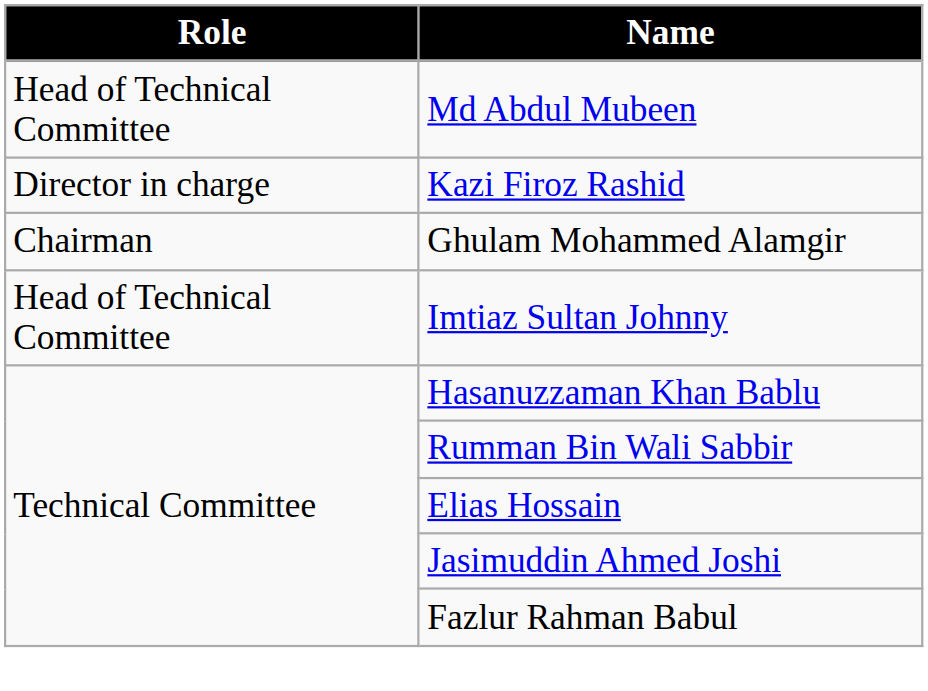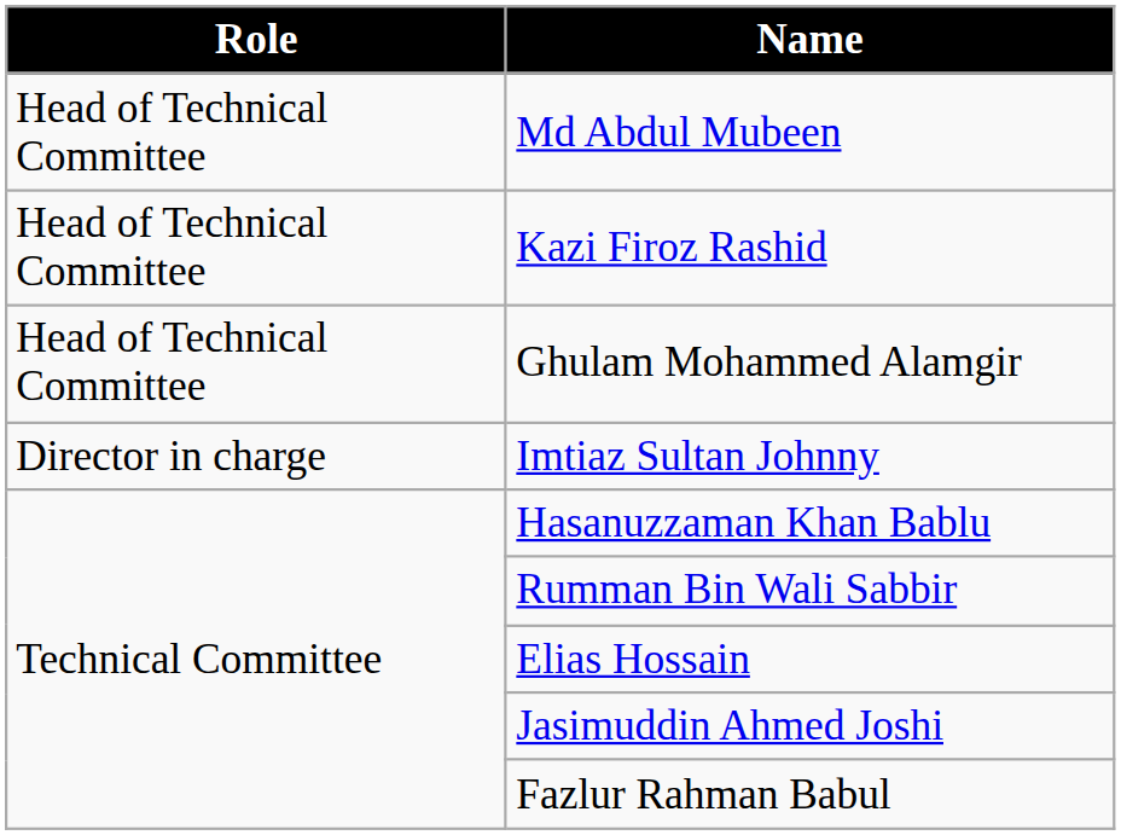Kazi Firoz Rashid | Role: Director in charge -> Head of Technical Committee
Ghulam Mohammed Alamgir | Role: Chairman -> Head of Technical Committee
Imtiaz Sultan Johnny | Role: Head of Technical Committee -> Director in charge
